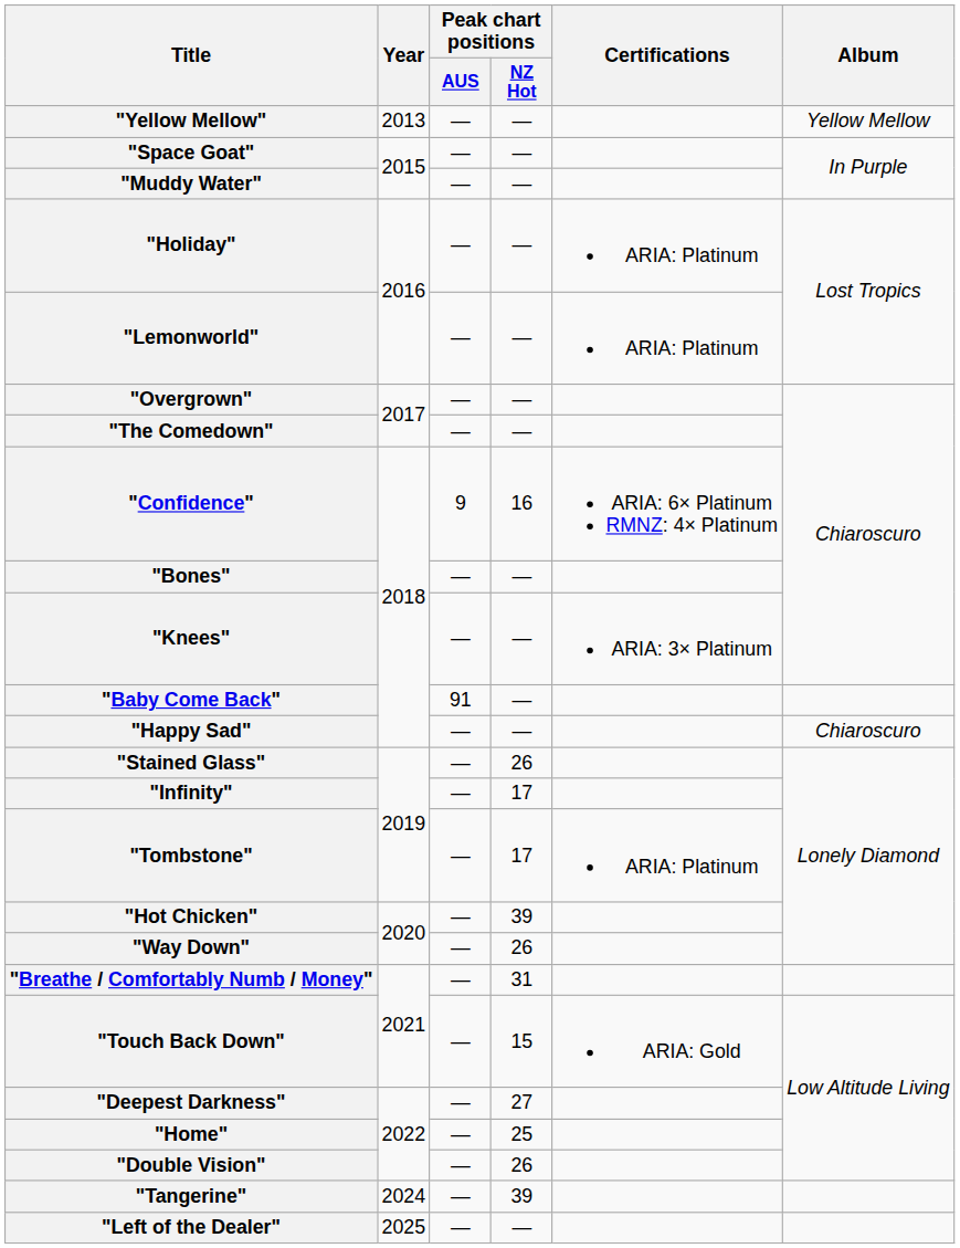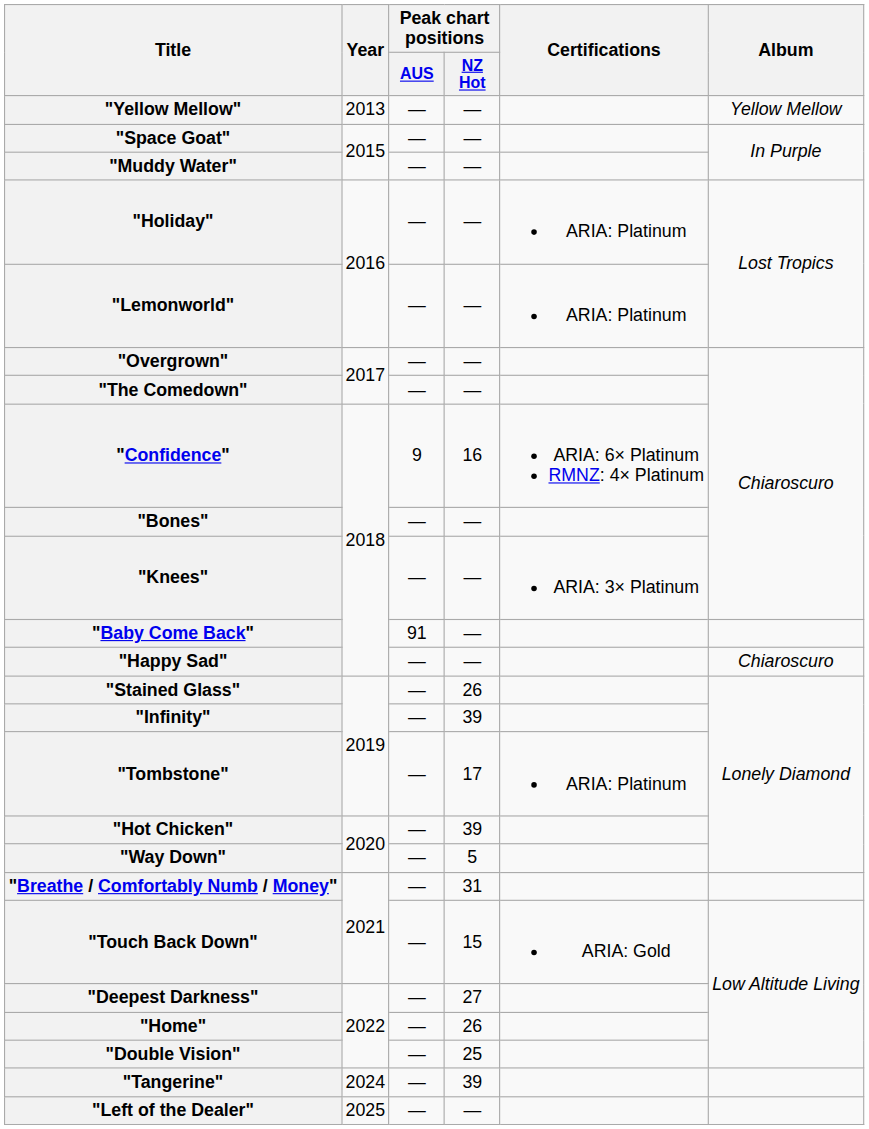"Infinity" | Peak chart positions / NZ Hot: 17 -> 39
"Way Down" | Peak chart positions / NZ Hot: 26 -> 5
"Home" | Peak chart positions / NZ Hot: 25 -> 26
"Double Vision" | Peak chart positions / NZ Hot: 26 -> 25
